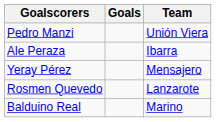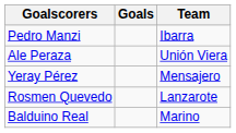Pedro Manzi | Team: Unión Viera -> Ibarra
Ale Peraza | Team: Ibarra -> Unión Viera
